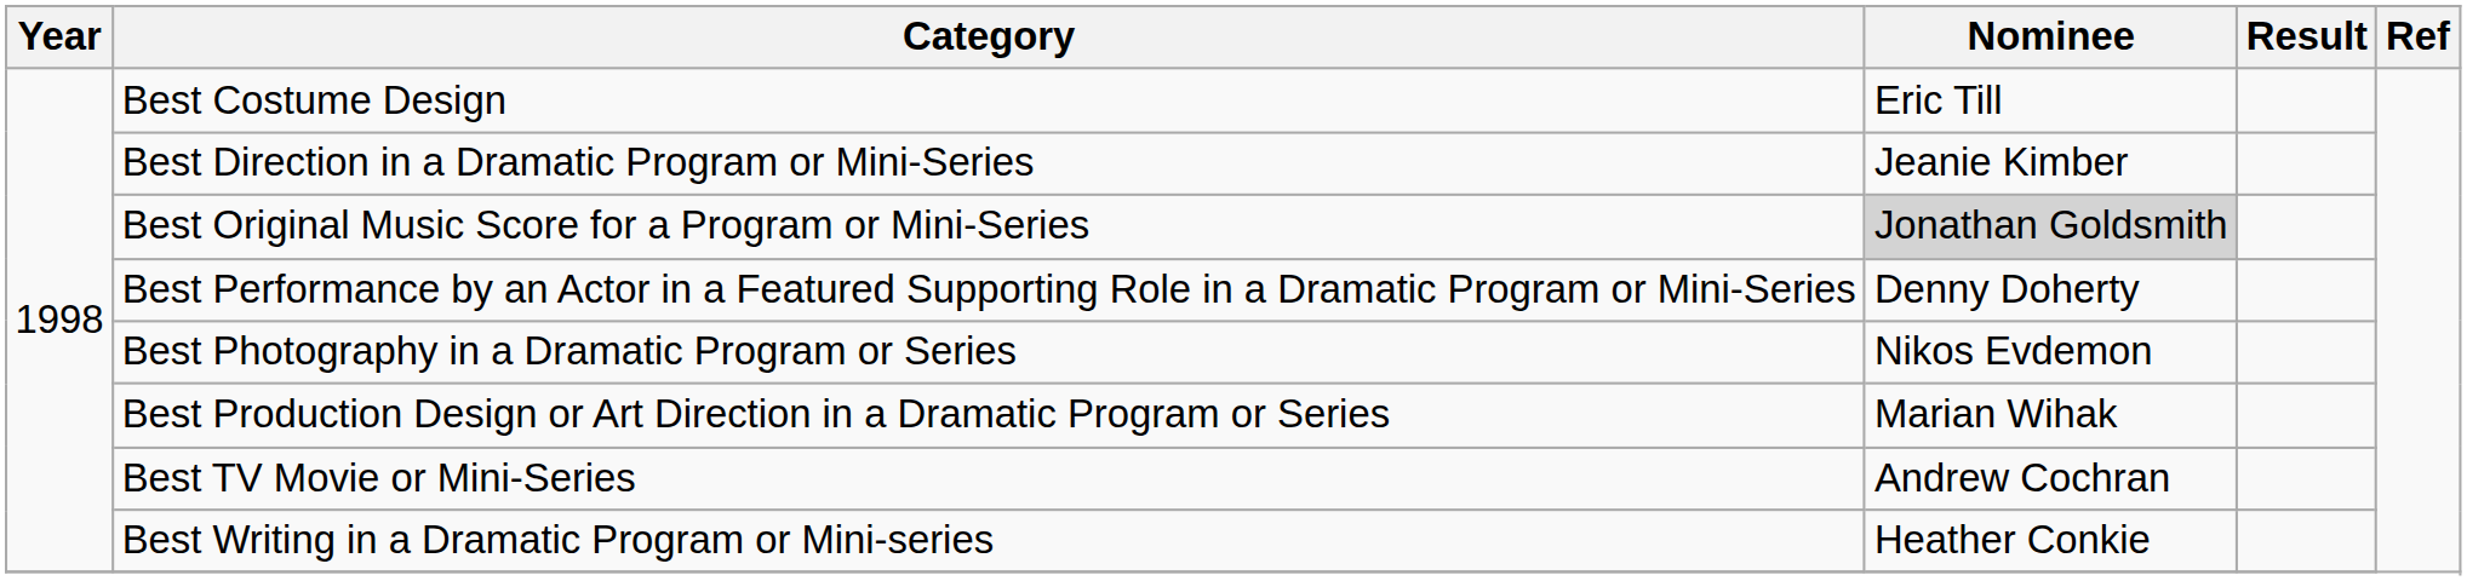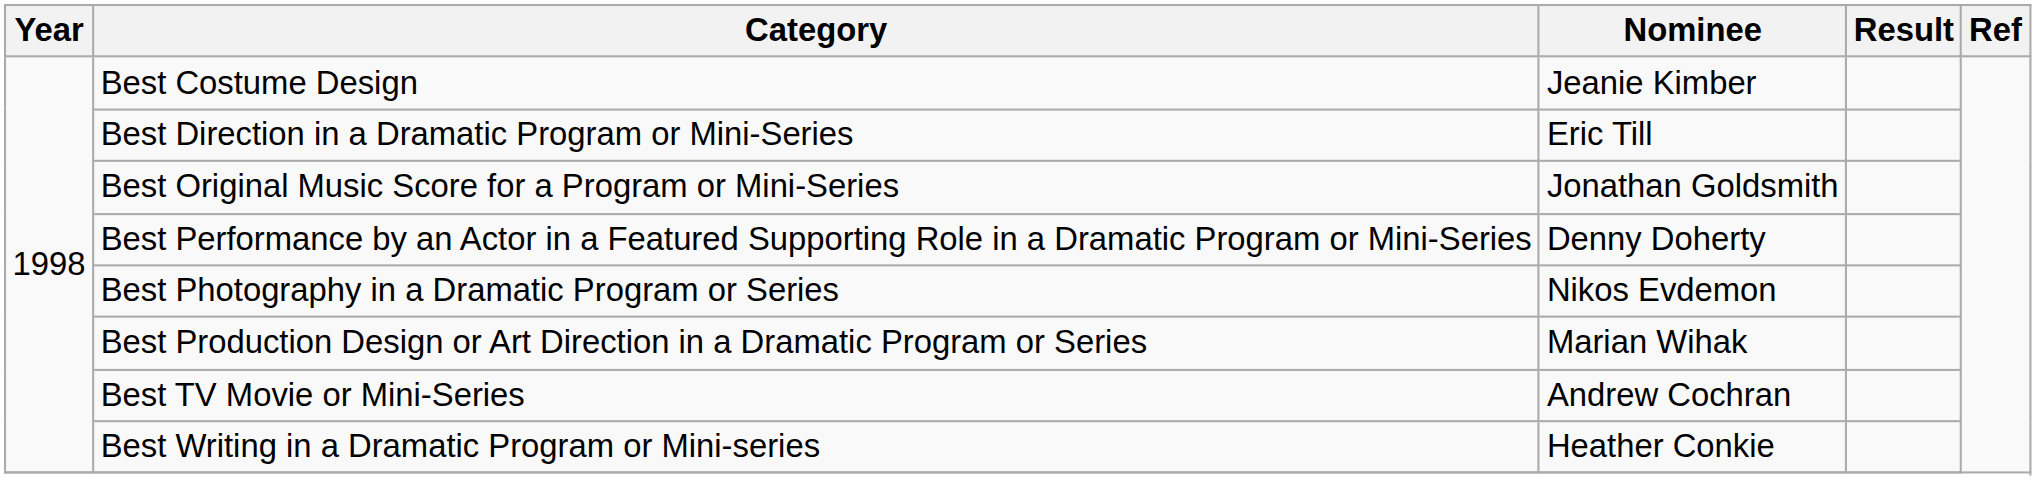Best Costume Design | Nominee: Eric Till -> Jeanie Kimber
Best Direction in a Dramatic Program or Mini-Series | Nominee: Jeanie Kimber -> Eric Till
Best Original Music Score for a Program or Mini-Series | Nominee: lightgrey background -> no background
